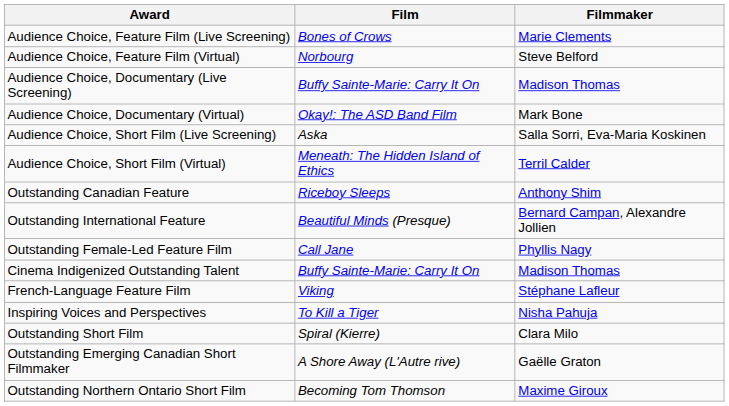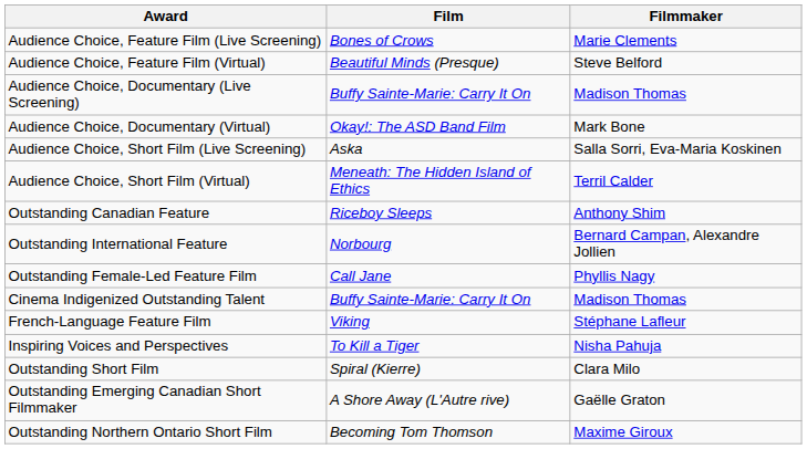Audience Choice, Feature Film (Virtual) | Film: Norbourg -> Beautiful Minds (Presque)
Outstanding International Feature | Film: Beautiful Minds (Presque) -> Norbourg
